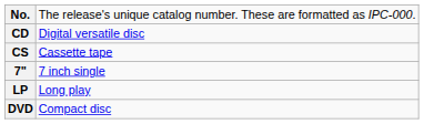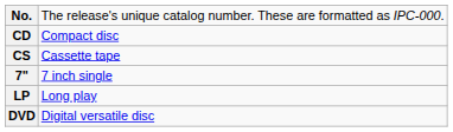CD | column 2: Digital versatile disc -> Compact disc
DVD | column 2: Compact disc -> Digital versatile disc
